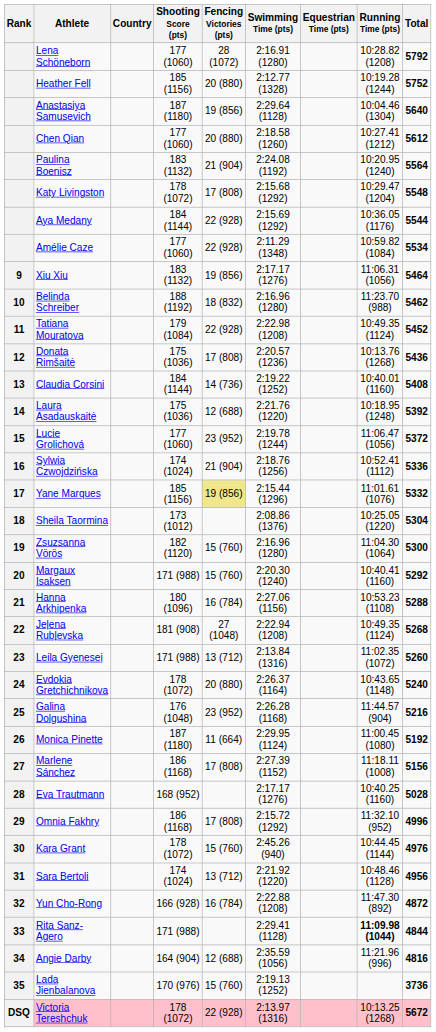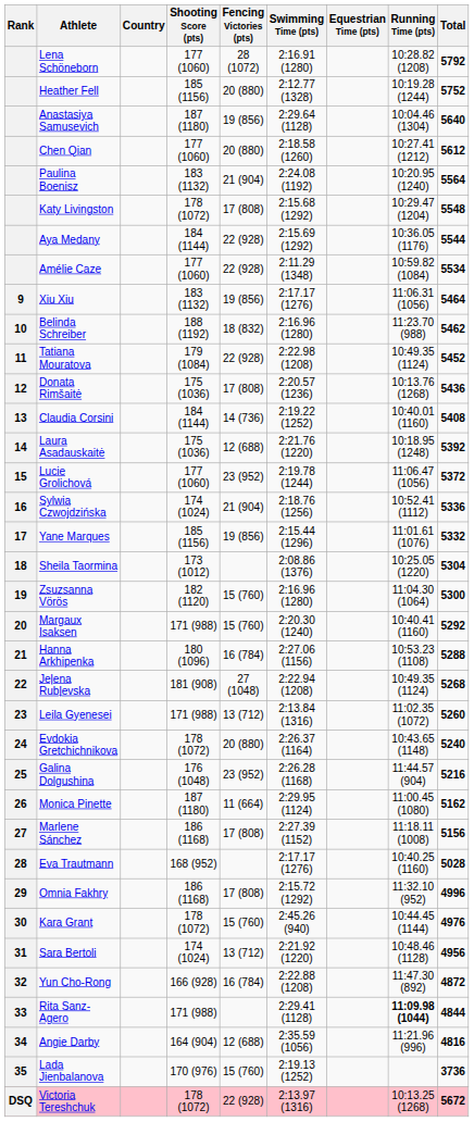Yane Marques | Fencing Victories (pts): khaki background -> no background
Monica Pinette | Total: 5192 -> 5162
